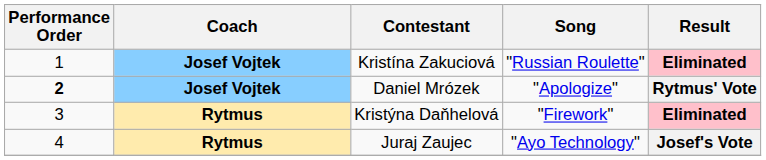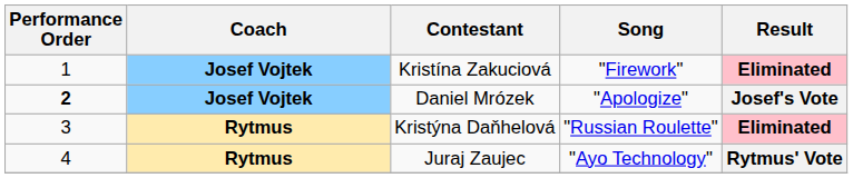Kristína Zakuciová | Song: "Russian Roulette" -> "Firework"
Daniel Mrózek | Result: Rytmus' Vote -> Josef's Vote
Kristýna Daňhelová | Song: "Firework" -> "Russian Roulette"
Juraj Zaujec | Result: Josef's Vote -> Rytmus' Vote
